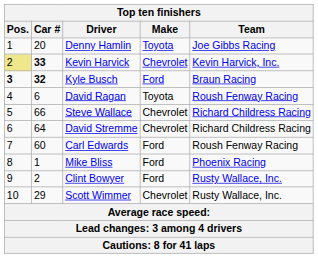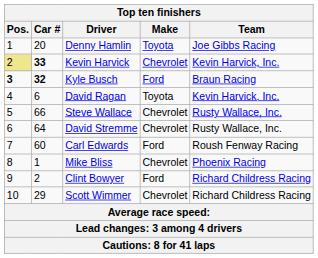David Ragan | Team: Roush Fenway Racing -> Kevin Harvick, Inc.
Steve Wallace | Team: Richard Childress Racing -> Rusty Wallace, Inc.
David Stremme | Team: Richard Childress Racing -> Rusty Wallace, Inc.
Mike Bliss | Make: Ford -> Chevrolet
Clint Bowyer | Team: Rusty Wallace, Inc. -> Richard Childress Racing
Scott Wimmer | Team: Rusty Wallace, Inc. -> Richard Childress Racing
